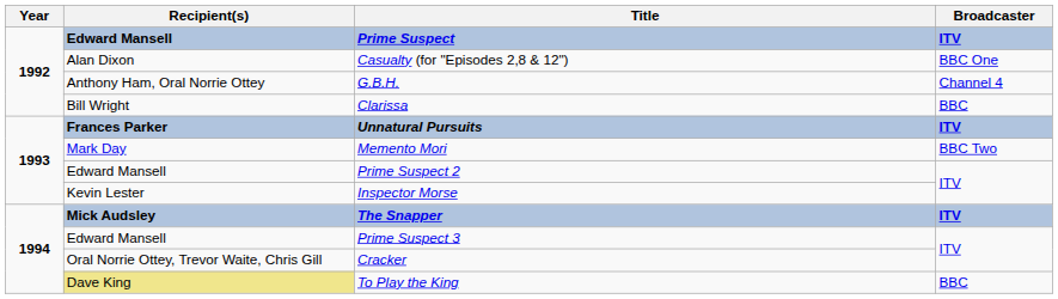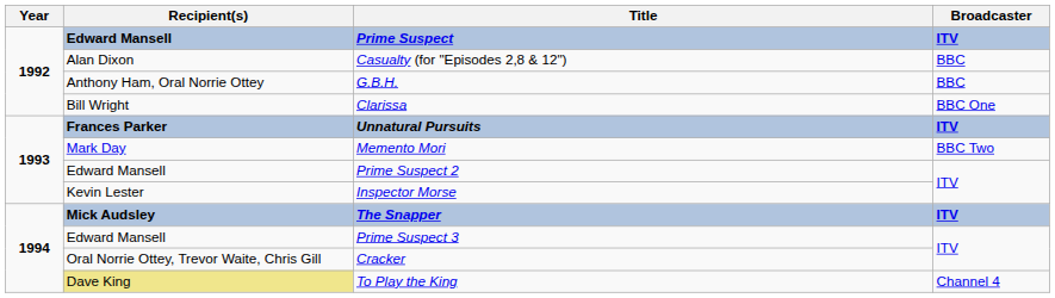Casualty (for "Episodes 2,8 & 12") | Broadcaster: BBC One -> BBC
G.B.H. | Broadcaster: Channel 4 -> BBC
Clarissa | Broadcaster: BBC -> BBC One
To Play the King | Broadcaster: BBC -> Channel 4
